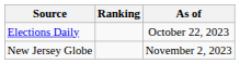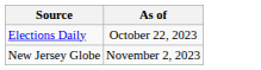- column: Ranking
